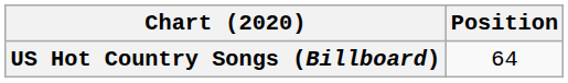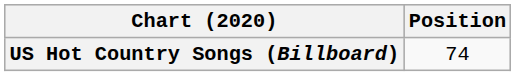US Hot Country Songs (Billboard) | Position: 64 -> 74
